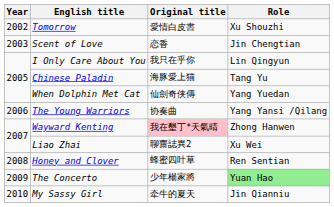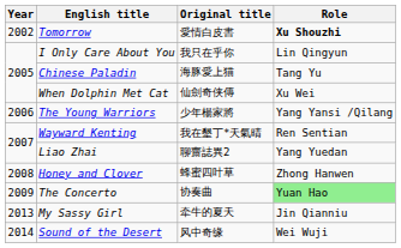Tomorrow | Role: normal -> bold
- row: 2003 | Scent of Love | 恋香 | Jin Chengtian
When Dolphin Met Cat | Role: Yang Yuedan -> Xu Wei
The Young Warriors | Original title: 协奏曲 -> 少年楊家將
Wayward Kenting | Original title: pink background -> no background
Wayward Kenting | Role: Zhong Hanwen -> Ren Sentian
Liao Zhai | Role: Xu Wei -> Yang Yuedan
Honey and Clover | Role: Ren Sentian -> Zhong Hanwen
The Concerto | Original title: 少年楊家將 -> 协奏曲
My Sassy Girl | Year: 2010 -> 2013
+ row: 2014 | Sound of the Desert | 风中奇缘 | Wei Wuji
